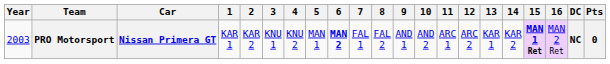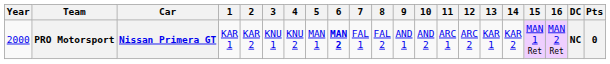PRO Motorsport | Year: 2003 -> 2000
PRO Motorsport | 15: bold -> normal
